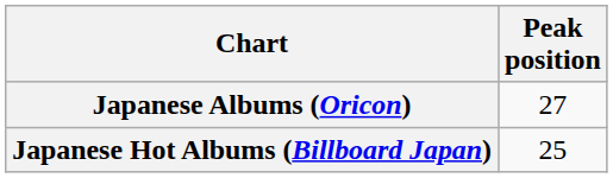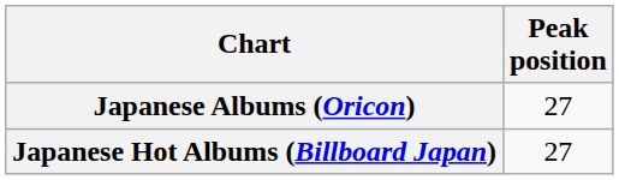Japanese Hot Albums (Billboard Japan) | Peak position: 25 -> 27
